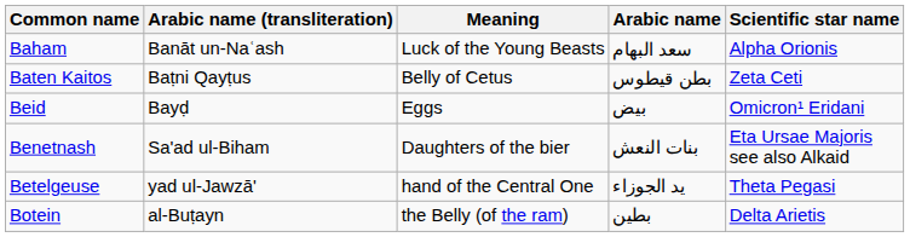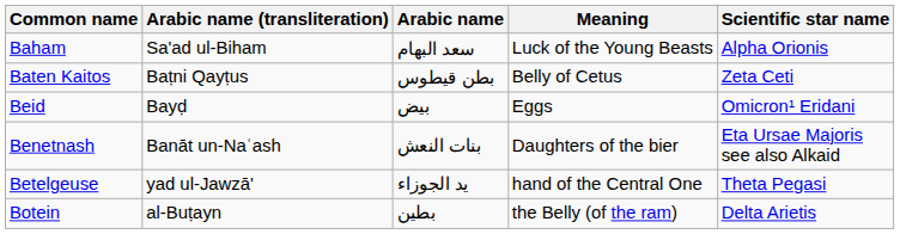columns swapped: Meaning <-> Arabic name
Baham | Arabic name (transliteration): Banāt un-Naʿash -> Sa'ad ul-Biham
Benetnash | Arabic name (transliteration): Sa'ad ul-Biham -> Banāt un-Naʿash
